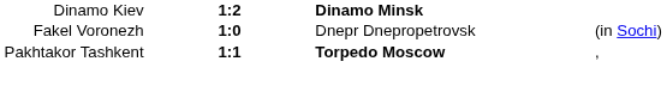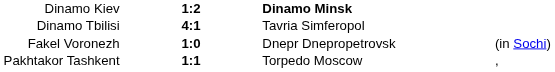+ row: Dinamo Tbilisi | 4:1 | Tavria Simferopol
Pakhtakor Tashkent | column 3: bold -> normal
